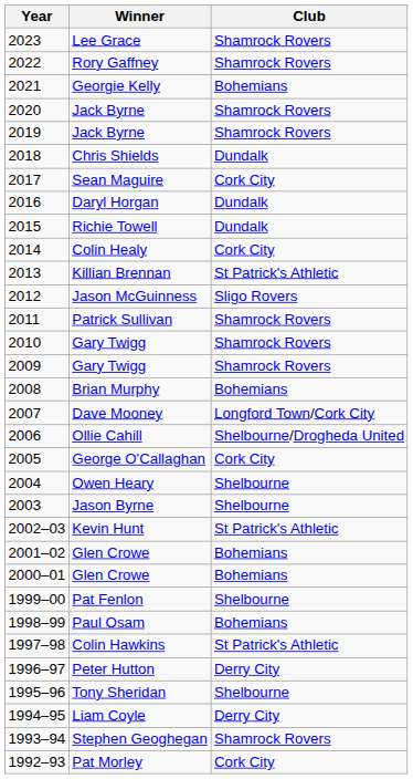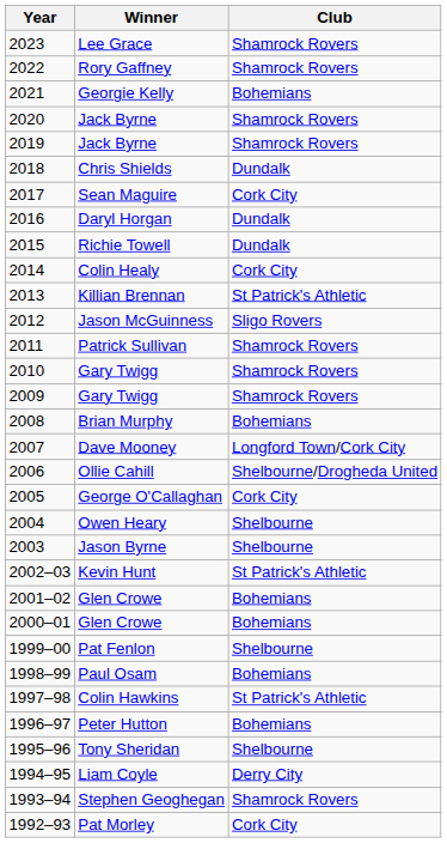Peter Hutton | Club: Derry City -> Bohemians
